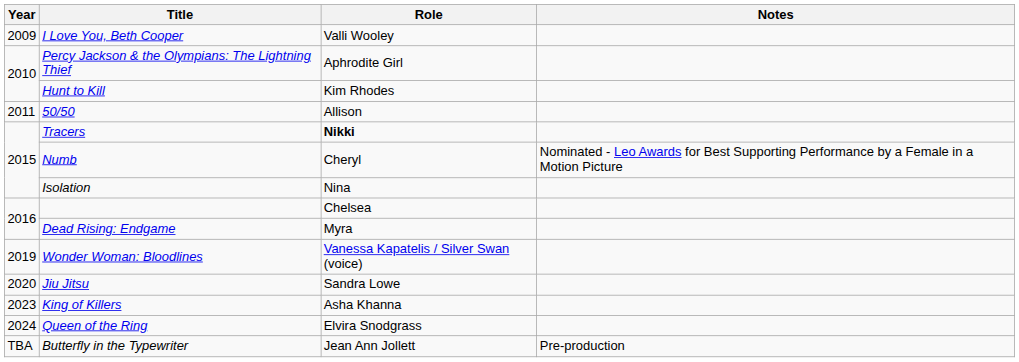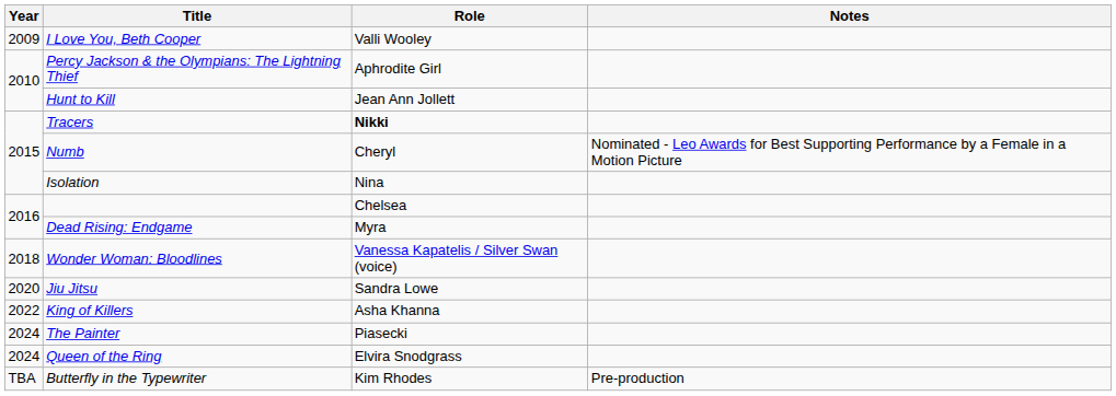Hunt to Kill | Role: Kim Rhodes -> Jean Ann Jollett
- row: 2011 | 50/50 | Allison
Wonder Woman: Bloodlines | Year: 2019 -> 2018
King of Killers | Year: 2023 -> 2022
+ row: 2024 | The Painter | Piasecki
Butterfly in the Typewriter | Role: Jean Ann Jollett -> Kim Rhodes
